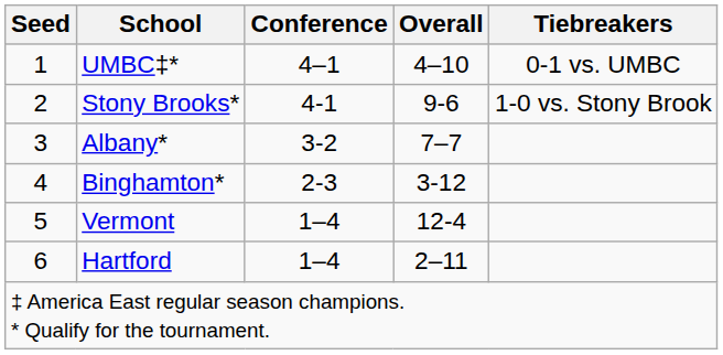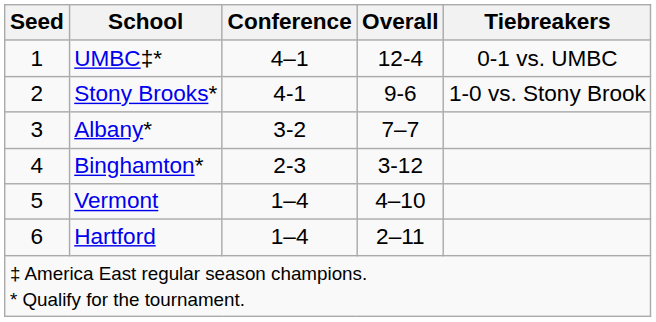UMBC‡* | Overall: 4–10 -> 12-4
Vermont | Overall: 12-4 -> 4–10
